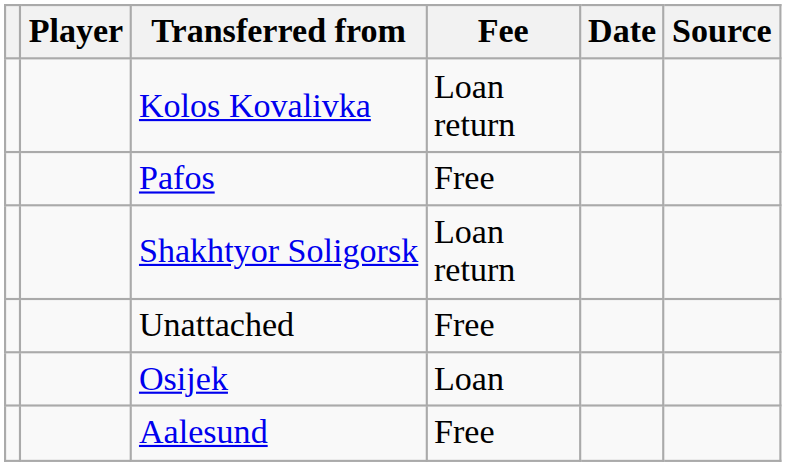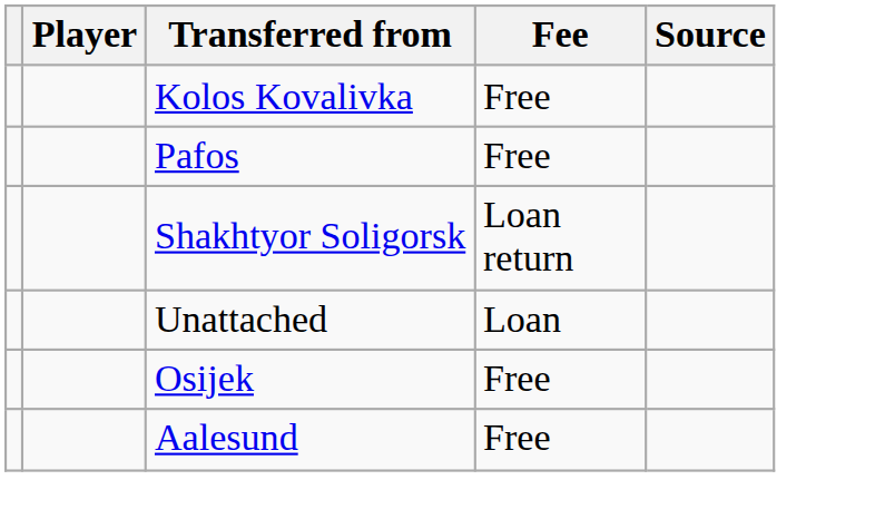- column: Date
Kolos Kovalivka | Fee: Loan return -> Free
Unattached | Fee: Free -> Loan
Osijek | Fee: Loan -> Free
